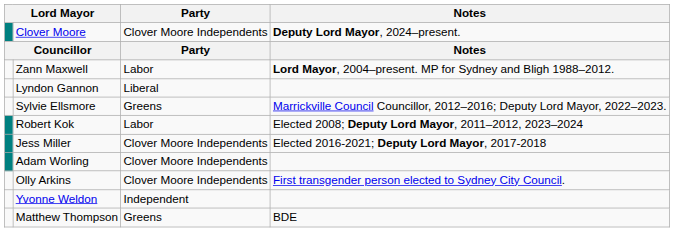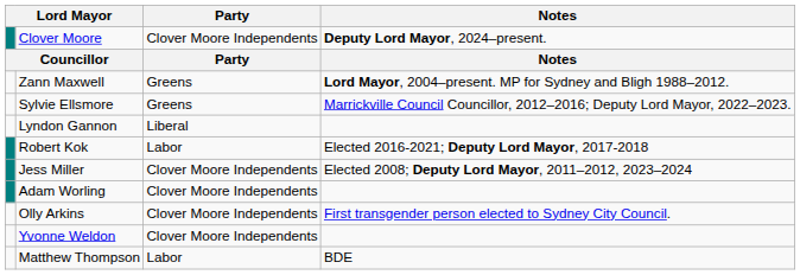Zann Maxwell | Party: Labor -> Greens
rows swapped: Lyndon Gannon <-> Sylvie Ellsmore
Robert Kok | Notes: Elected 2008; Deputy Lord Mayor, 2011–2012, 2023–2024 -> Elected 2016-2021; Deputy Lord Mayor, 2017-2018
Jess Miller | Notes: Elected 2016-2021; Deputy Lord Mayor, 2017-2018 -> Elected 2008; Deputy Lord Mayor, 2011–2012, 2023–2024
Yvonne Weldon | Party: Independent -> Clover Moore Independents
Matthew Thompson | Party: Greens -> Labor
